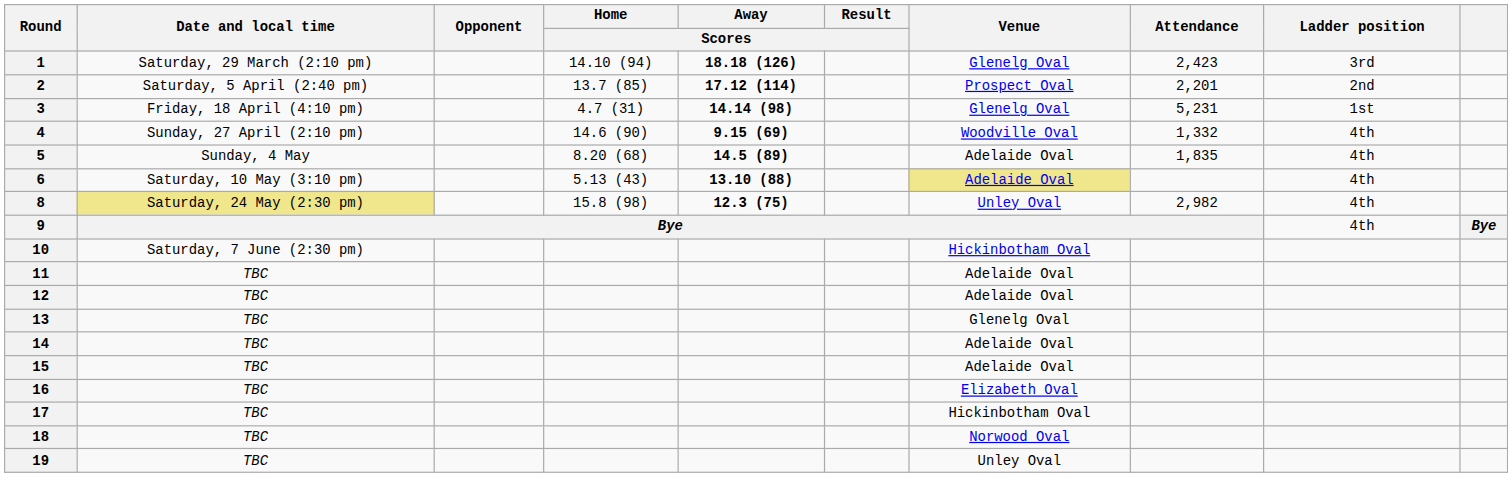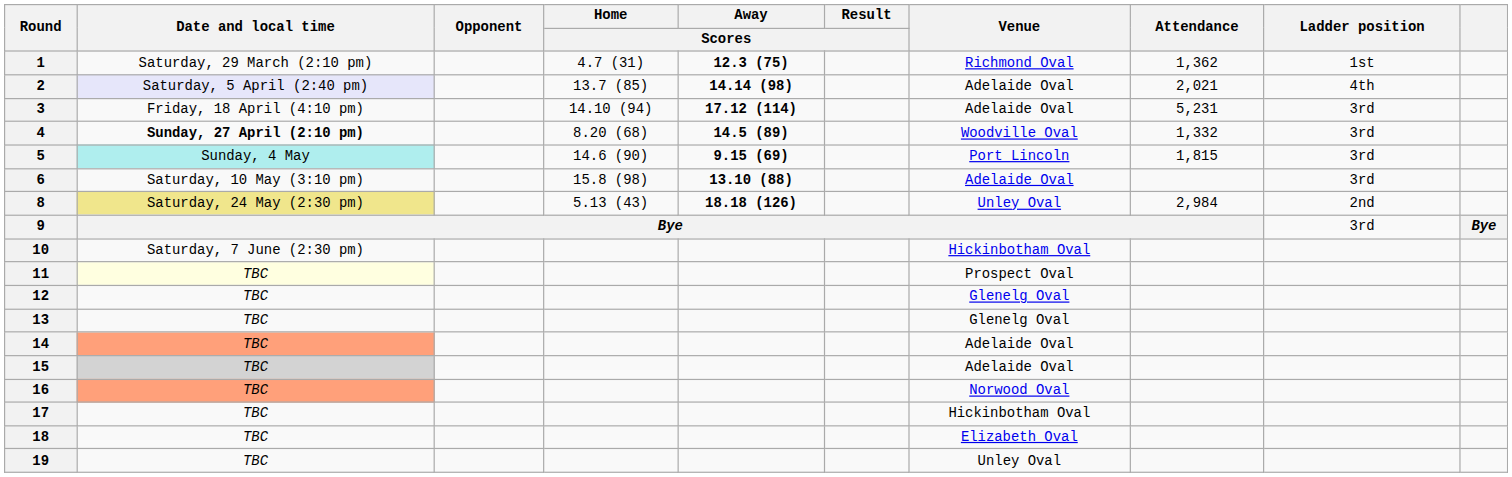1 | Home / Scores: 14.10 (94) -> 4.7 (31)
1 | Away / Scores: 18.18 (126) -> 12.3 (75)
1 | Venue: Glenelg Oval -> Richmond Oval
1 | Attendance: 2,423 -> 1,362
1 | Ladder position: 3rd -> 1st
2 | Date and local time: no background -> lavender background
2 | Away / Scores: 17.12 (114) -> 14.14 (98)
2 | Venue: Prospect Oval -> Adelaide Oval
2 | Attendance: 2,201 -> 2,021
2 | Ladder position: 2nd -> 4th
3 | Home / Scores: 4.7 (31) -> 14.10 (94)
3 | Away / Scores: 14.14 (98) -> 17.12 (114)
3 | Venue: Glenelg Oval -> Adelaide Oval
3 | Ladder position: 1st -> 3rd
4 | Date and local time: normal -> bold
4 | Home / Scores: 14.6 (90) -> 8.20 (68)
4 | Away / Scores: 9.15 (69) -> 14.5 (89)
4 | Ladder position: 4th -> 3rd
5 | Date and local time: no background -> paleturquoise background
5 | Home / Scores: 8.20 (68) -> 14.6 (90)
5 | Away / Scores: 14.5 (89) -> 9.15 (69)
5 | Venue: Adelaide Oval -> Port Lincoln
5 | Attendance: 1,835 -> 1,815
5 | Ladder position: 4th -> 3rd
6 | Home / Scores: 5.13 (43) -> 15.8 (98)
6 | Venue: khaki background -> no background
6 | Ladder position: 4th -> 3rd
8 | Home / Scores: 15.8 (98) -> 5.13 (43)
8 | Away / Scores: 12.3 (75) -> 18.18 (126)
8 | Attendance: 2,982 -> 2,984
8 | Ladder position: 4th -> 2nd
9 | Ladder position: 4th -> 3rd
11 | Date and local time: no background -> lightyellow background
11 | Venue: Adelaide Oval -> Prospect Oval
12 | Venue: Adelaide Oval -> Glenelg Oval
14 | Date and local time: no background -> lightsalmon background
15 | Date and local time: no background -> lightgrey background
16 | Date and local time: no background -> lightsalmon background
16 | Venue: Elizabeth Oval -> Norwood Oval
18 | Venue: Norwood Oval -> Elizabeth Oval
